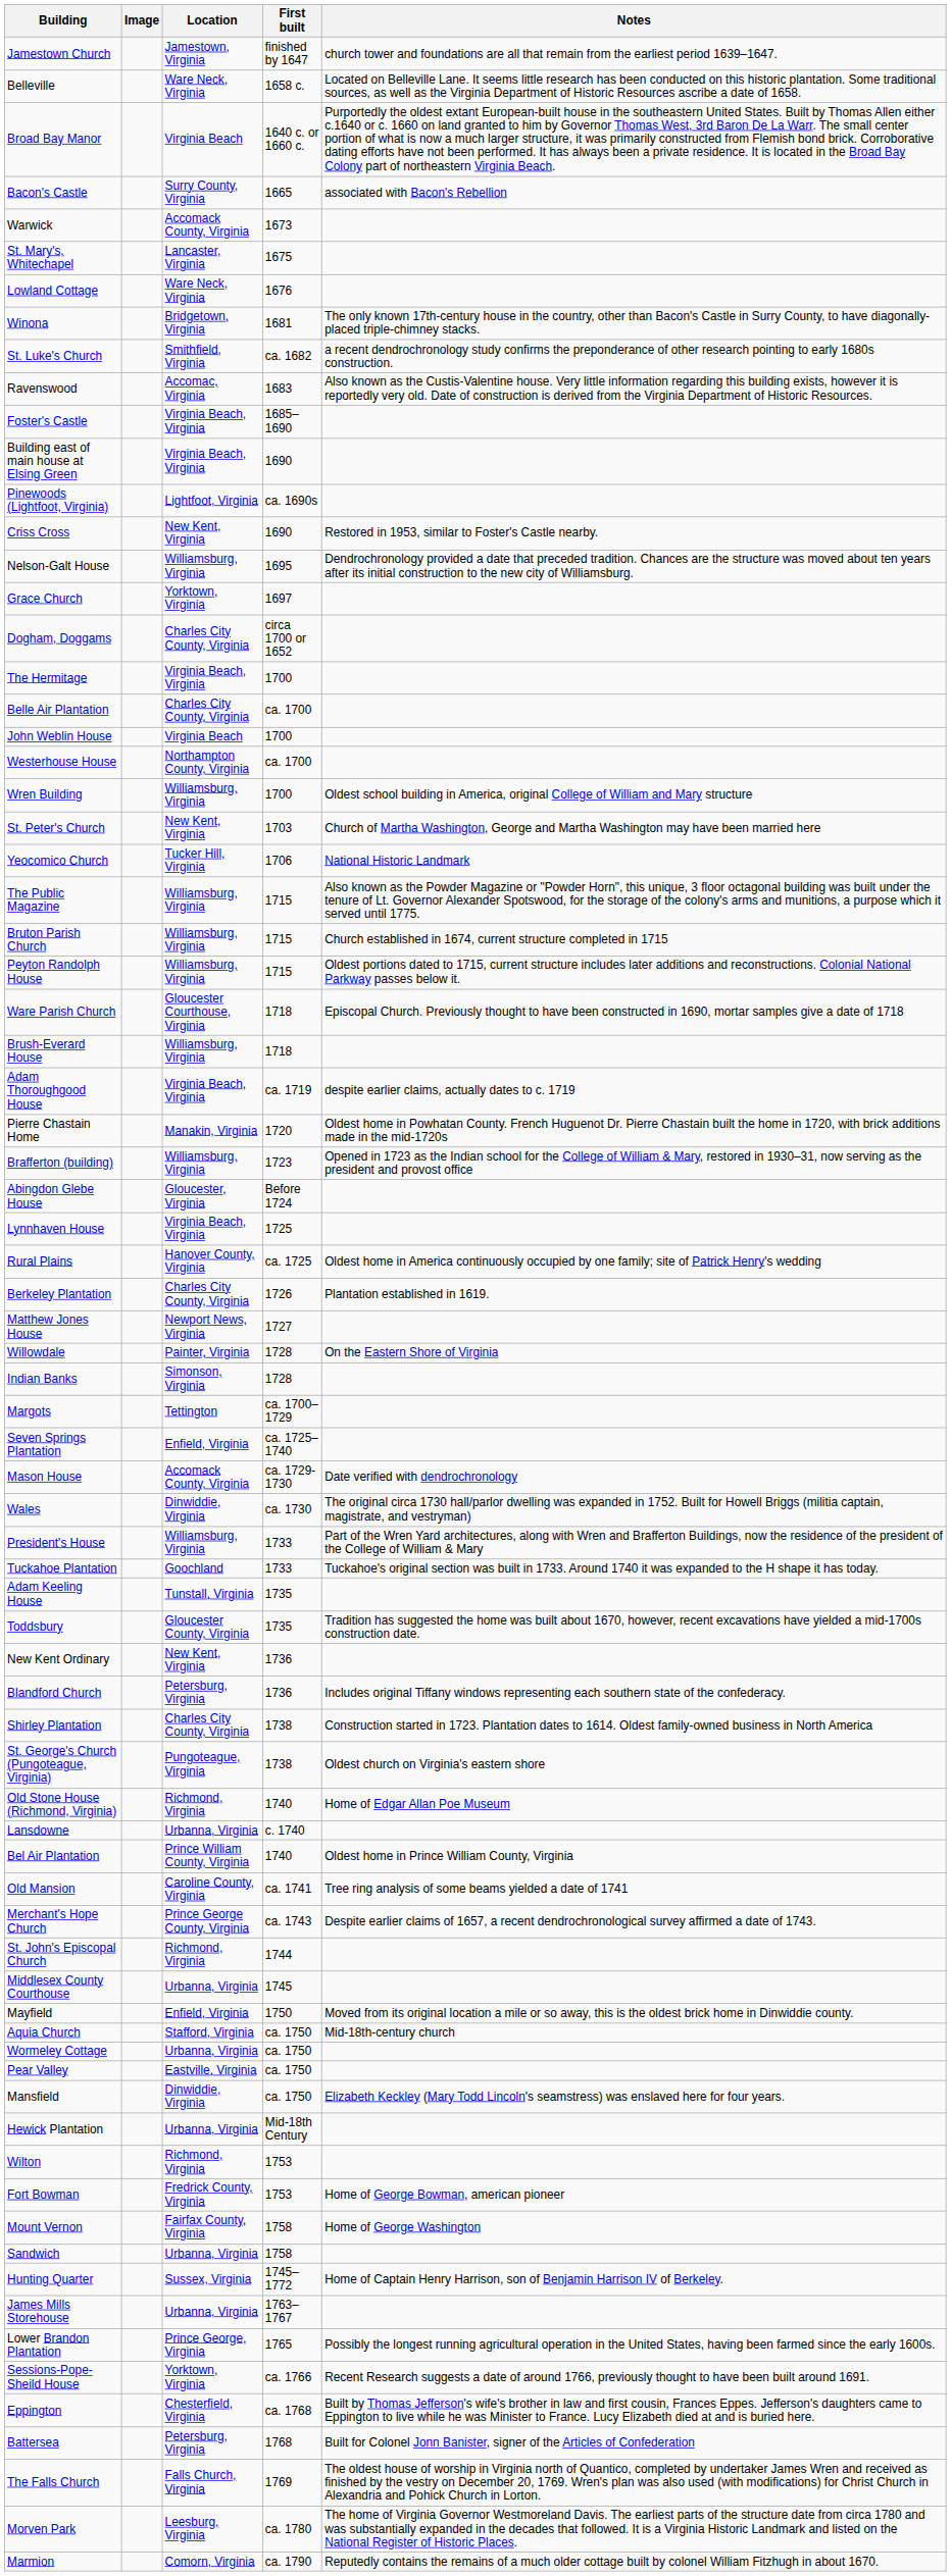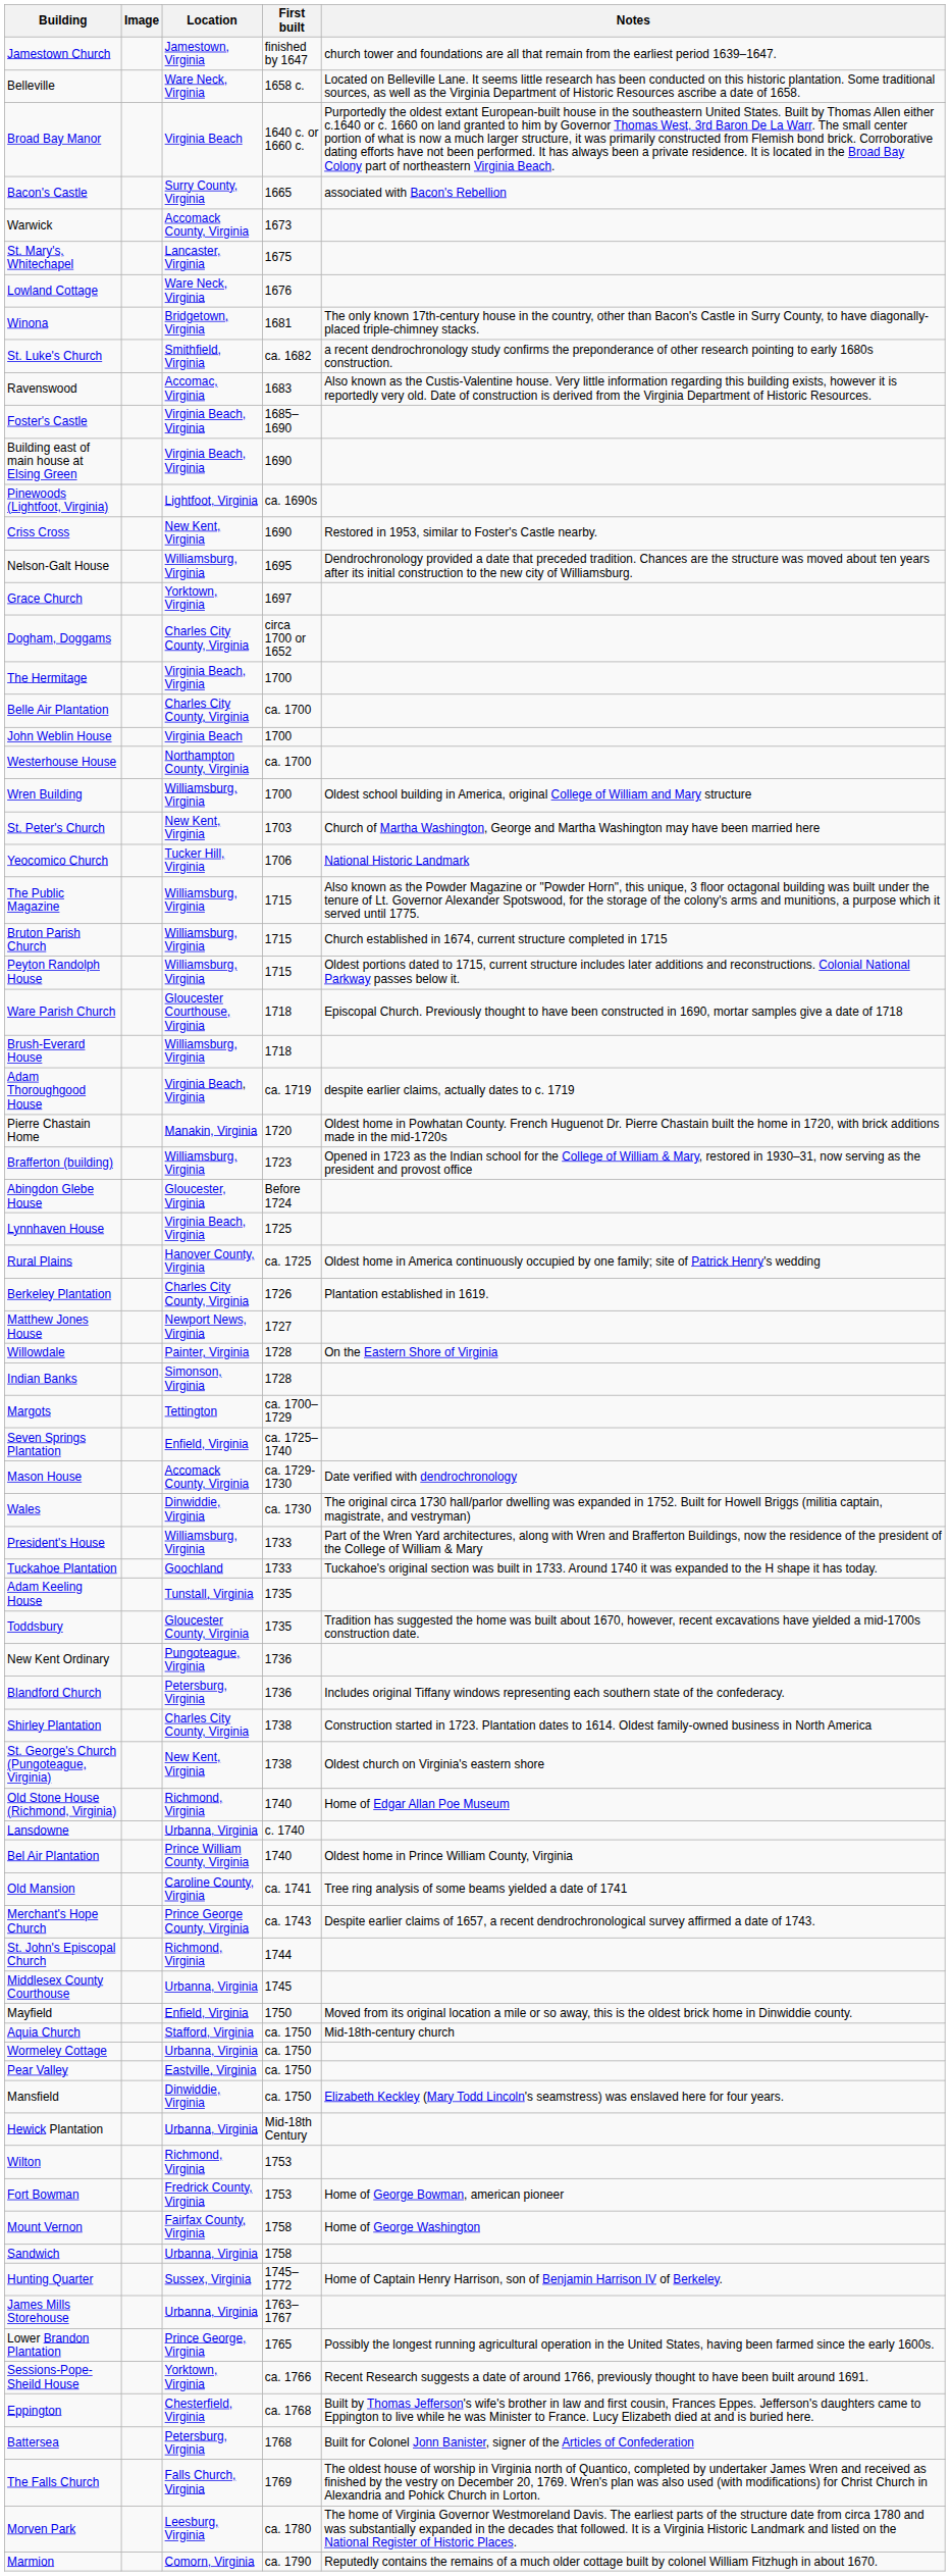New Kent Ordinary | Location: New Kent, Virginia -> Pungoteague, Virginia
St. George's Church (Pungoteague, Virginia) | Location: Pungoteague, Virginia -> New Kent, Virginia
